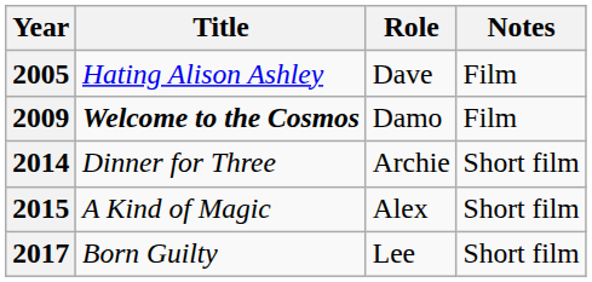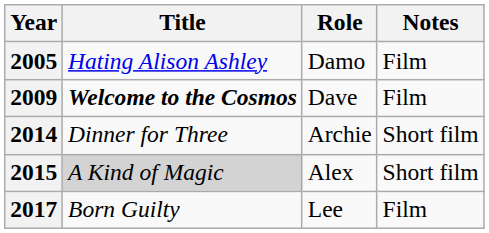2005 | Role: Dave -> Damo
2009 | Role: Damo -> Dave
2015 | Title: no background -> lightgrey background
2017 | Notes: Short film -> Film
